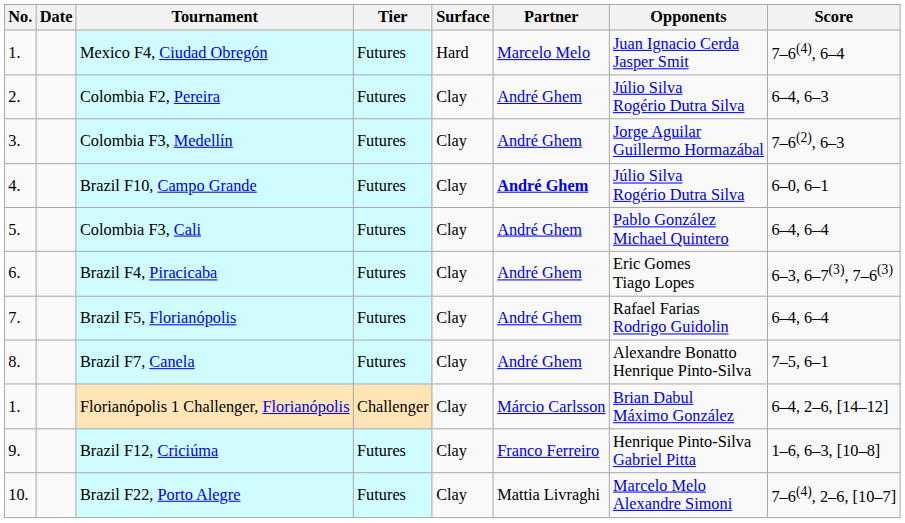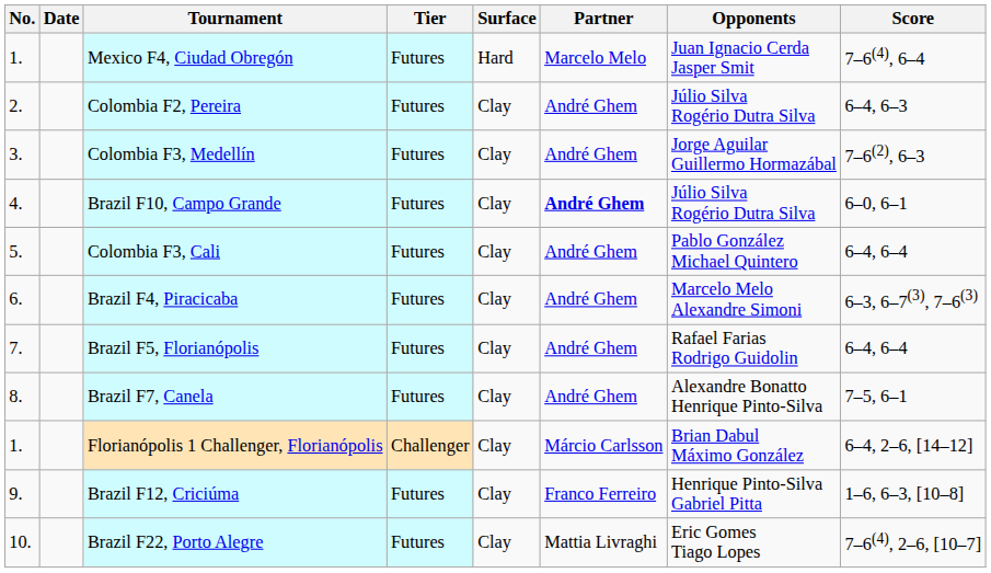Brazil F4, Piracicaba | Opponents: Eric Gomes Tiago Lopes -> Marcelo Melo Alexandre Simoni
Brazil F22, Porto Alegre | Opponents: Marcelo Melo Alexandre Simoni -> Eric Gomes Tiago Lopes
